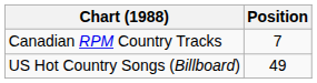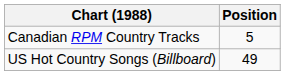Canadian RPM Country Tracks | Position: 7 -> 5
